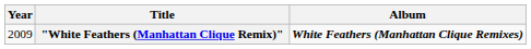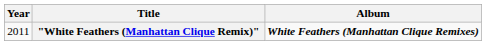"White Feathers (Manhattan Clique Remix)" | Year: 2009 -> 2011
